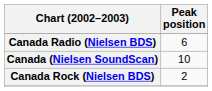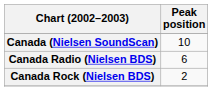rows swapped: Canada (Nielsen SoundScan) <-> Canada Radio (Nielsen BDS)
